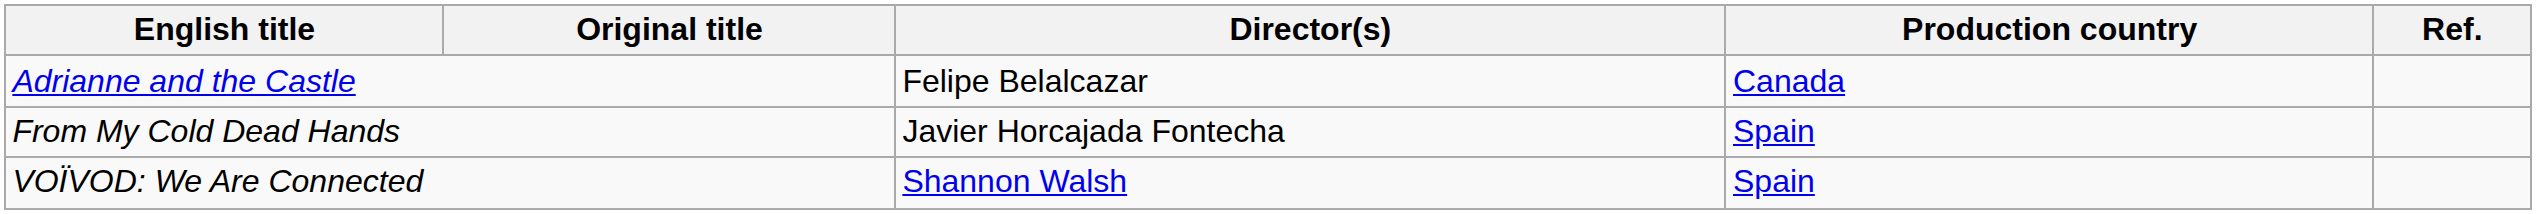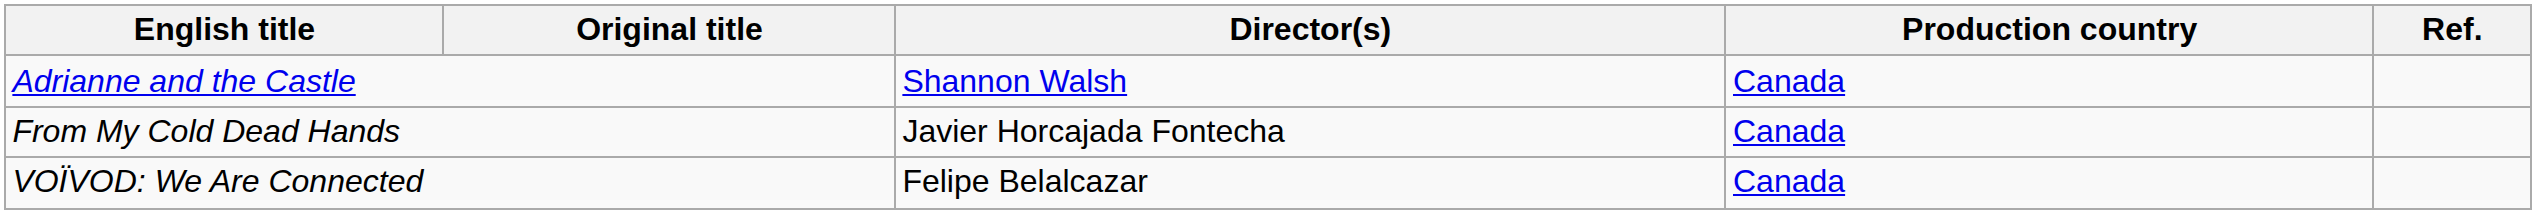Adrianne and the Castle | Director(s): Felipe Belalcazar -> Shannon Walsh
From My Cold Dead Hands | Production country: Spain -> Canada
VOÏVOD: We Are Connected | Director(s): Shannon Walsh -> Felipe Belalcazar
VOÏVOD: We Are Connected | Production country: Spain -> Canada
